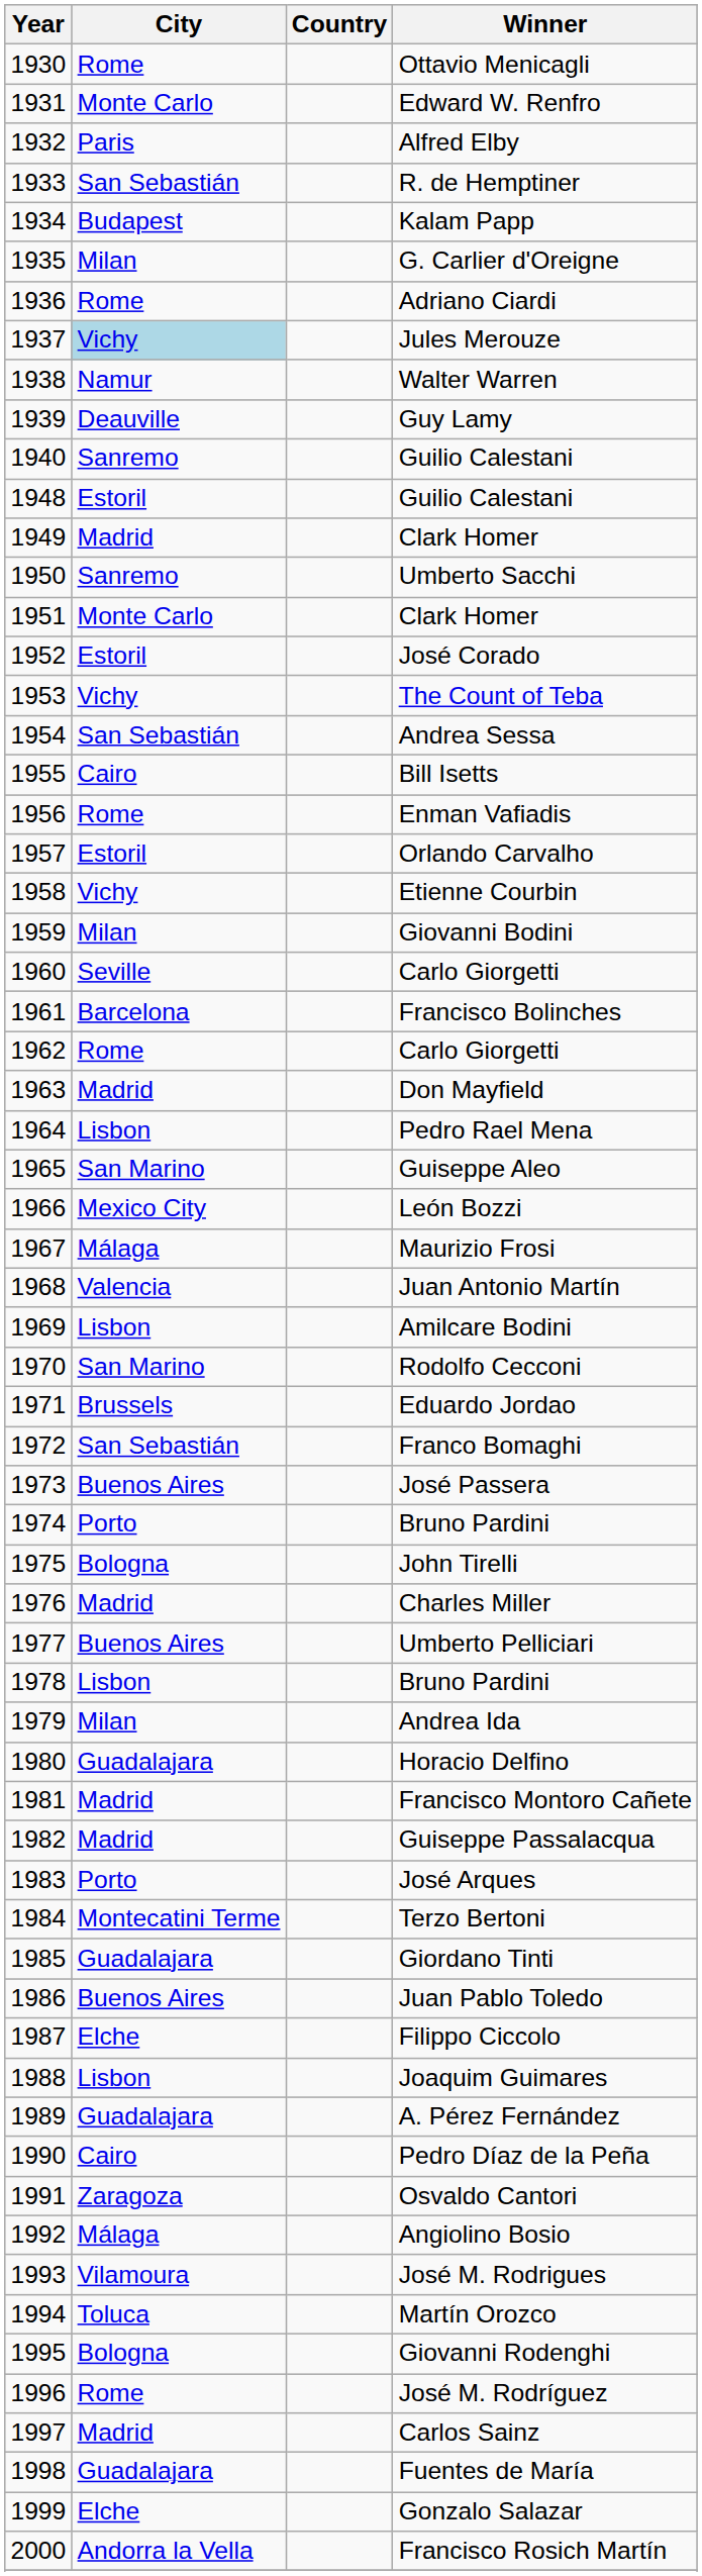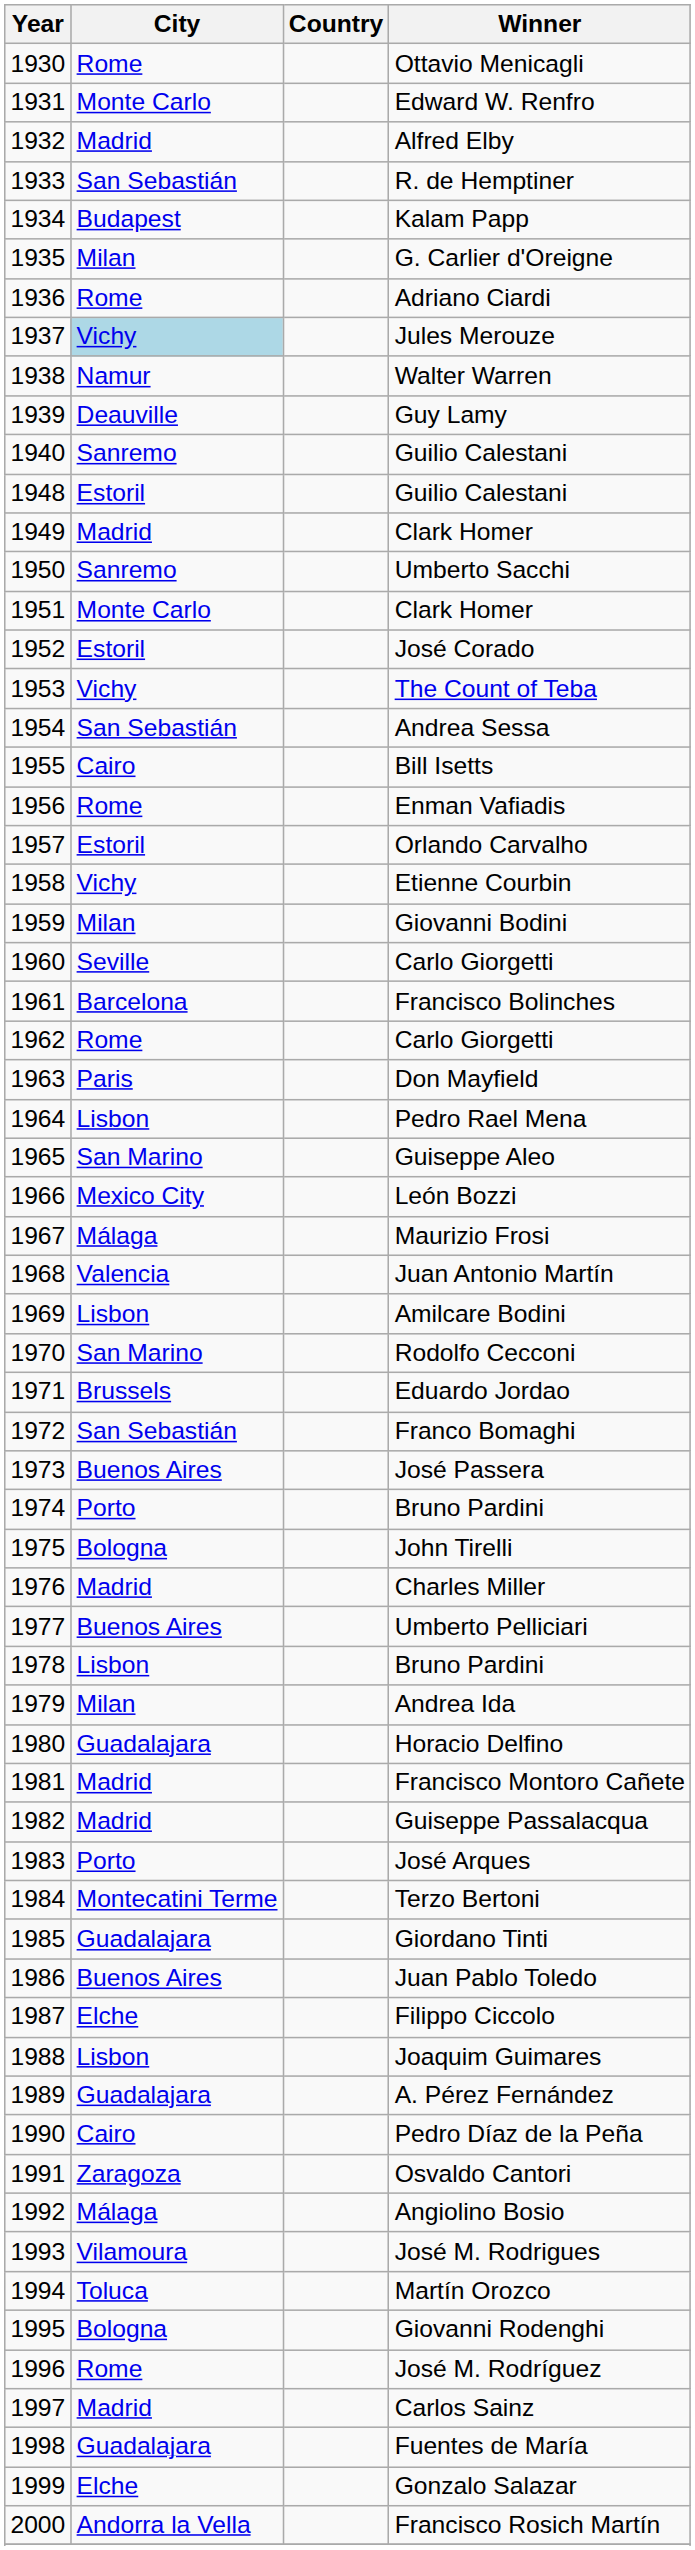Alfred Elby | City: Paris -> Madrid
Don Mayfield | City: Madrid -> Paris
